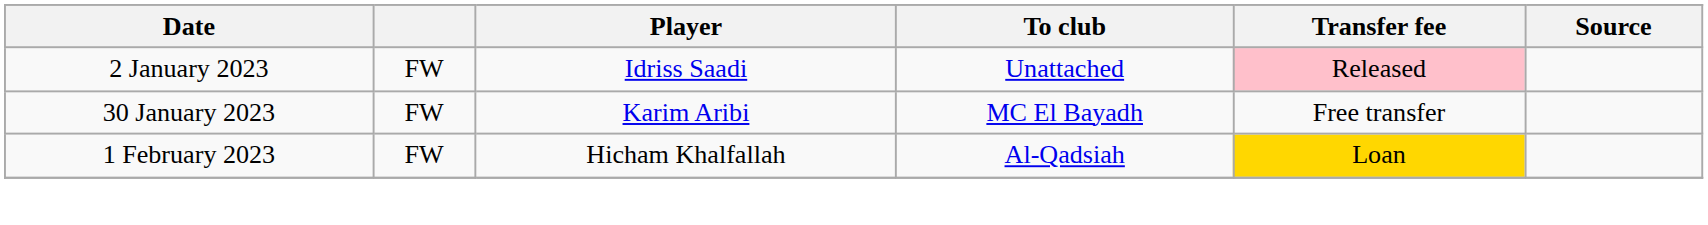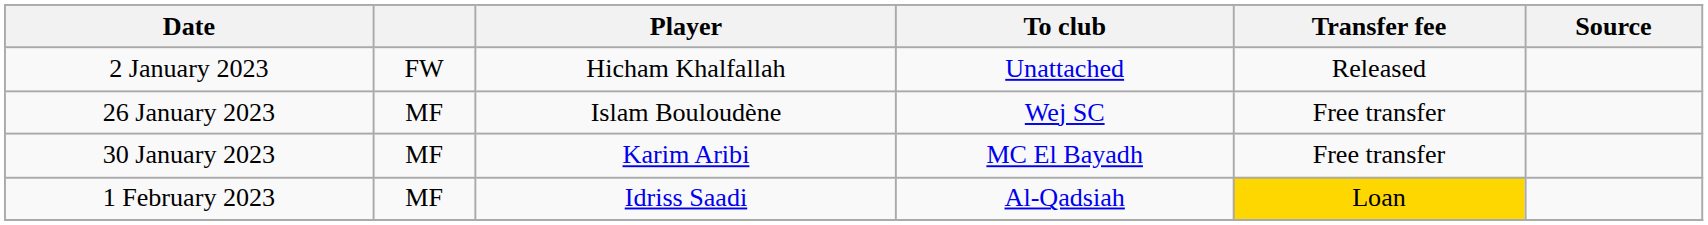2 January 2023 | Player: Idriss Saadi -> Hicham Khalfallah
2 January 2023 | Transfer fee: pink background -> no background
+ row: 26 January 2023 | MF | Islam Bouloudène | Wej SC | Free transfer
30 January 2023 | column 2: FW -> MF
1 February 2023 | column 2: FW -> MF
1 February 2023 | Player: Hicham Khalfallah -> Idriss Saadi
